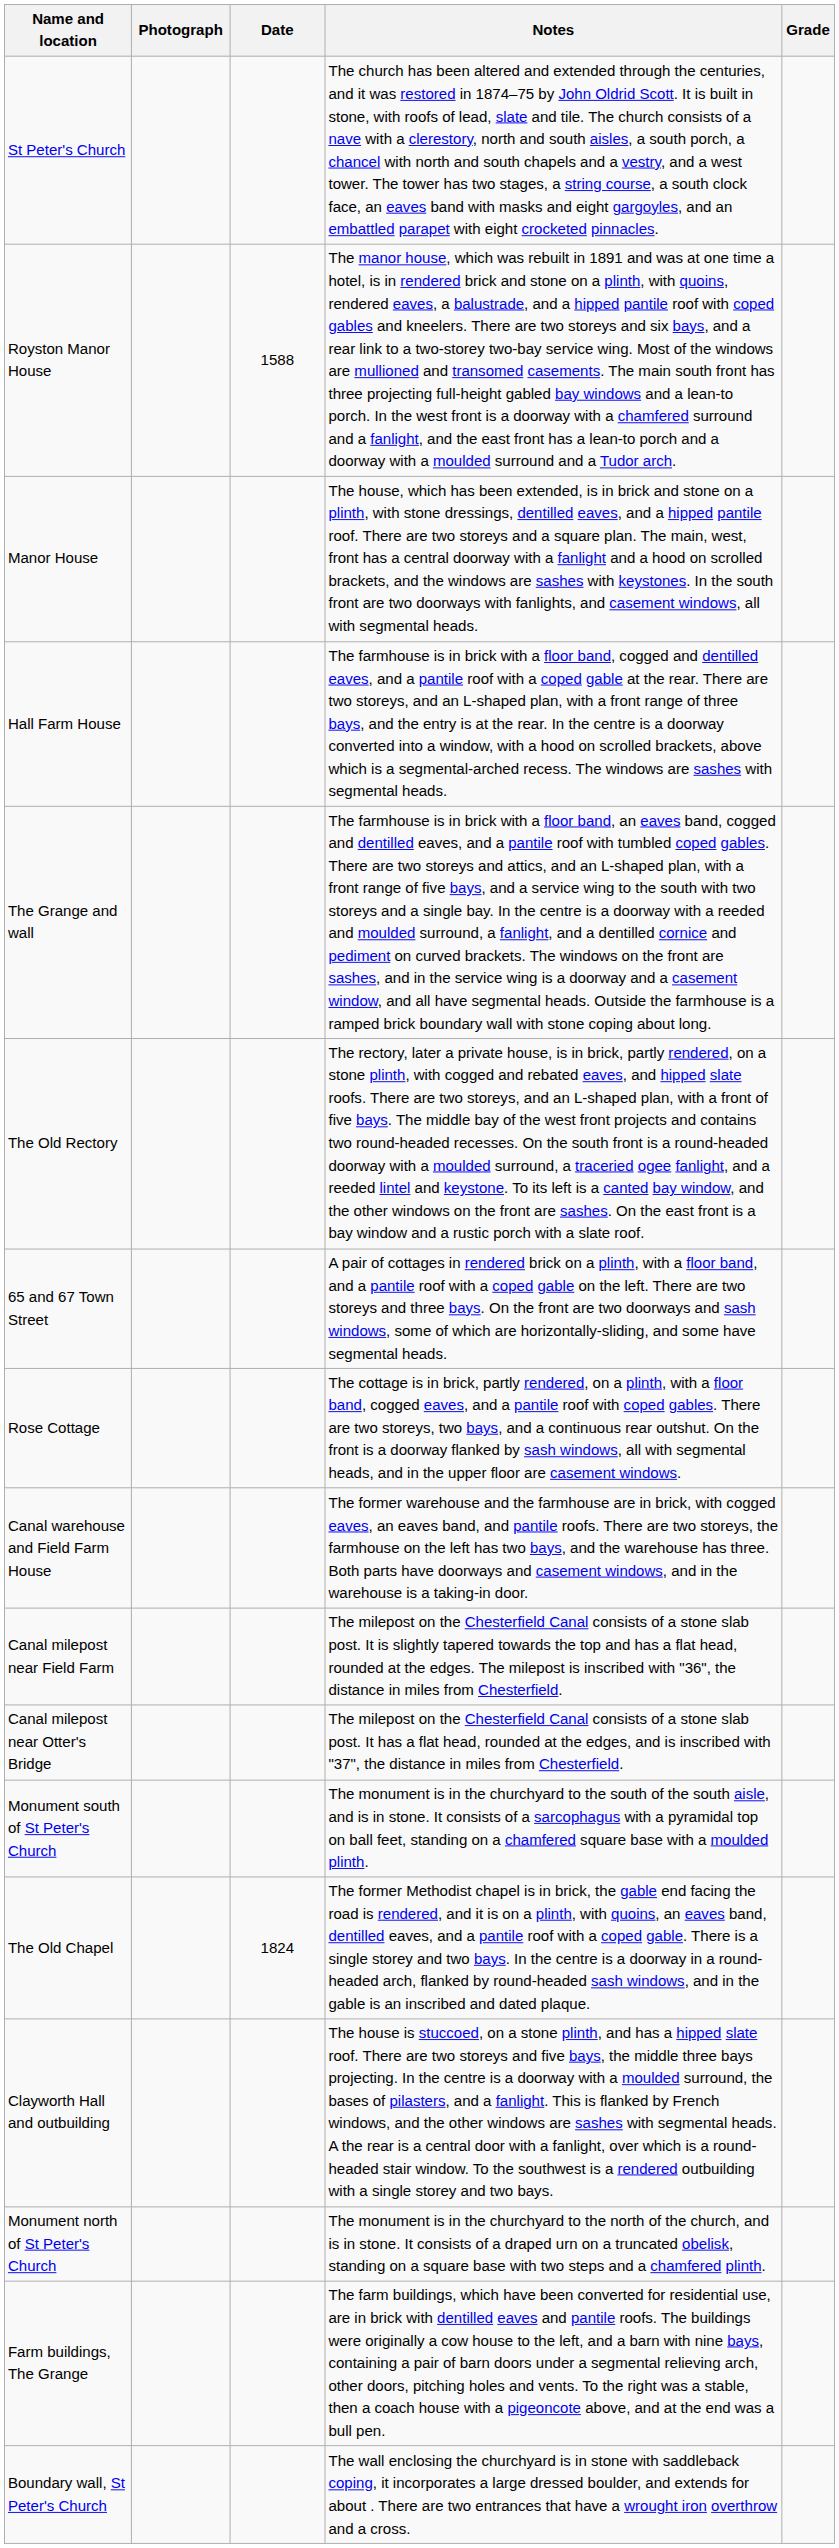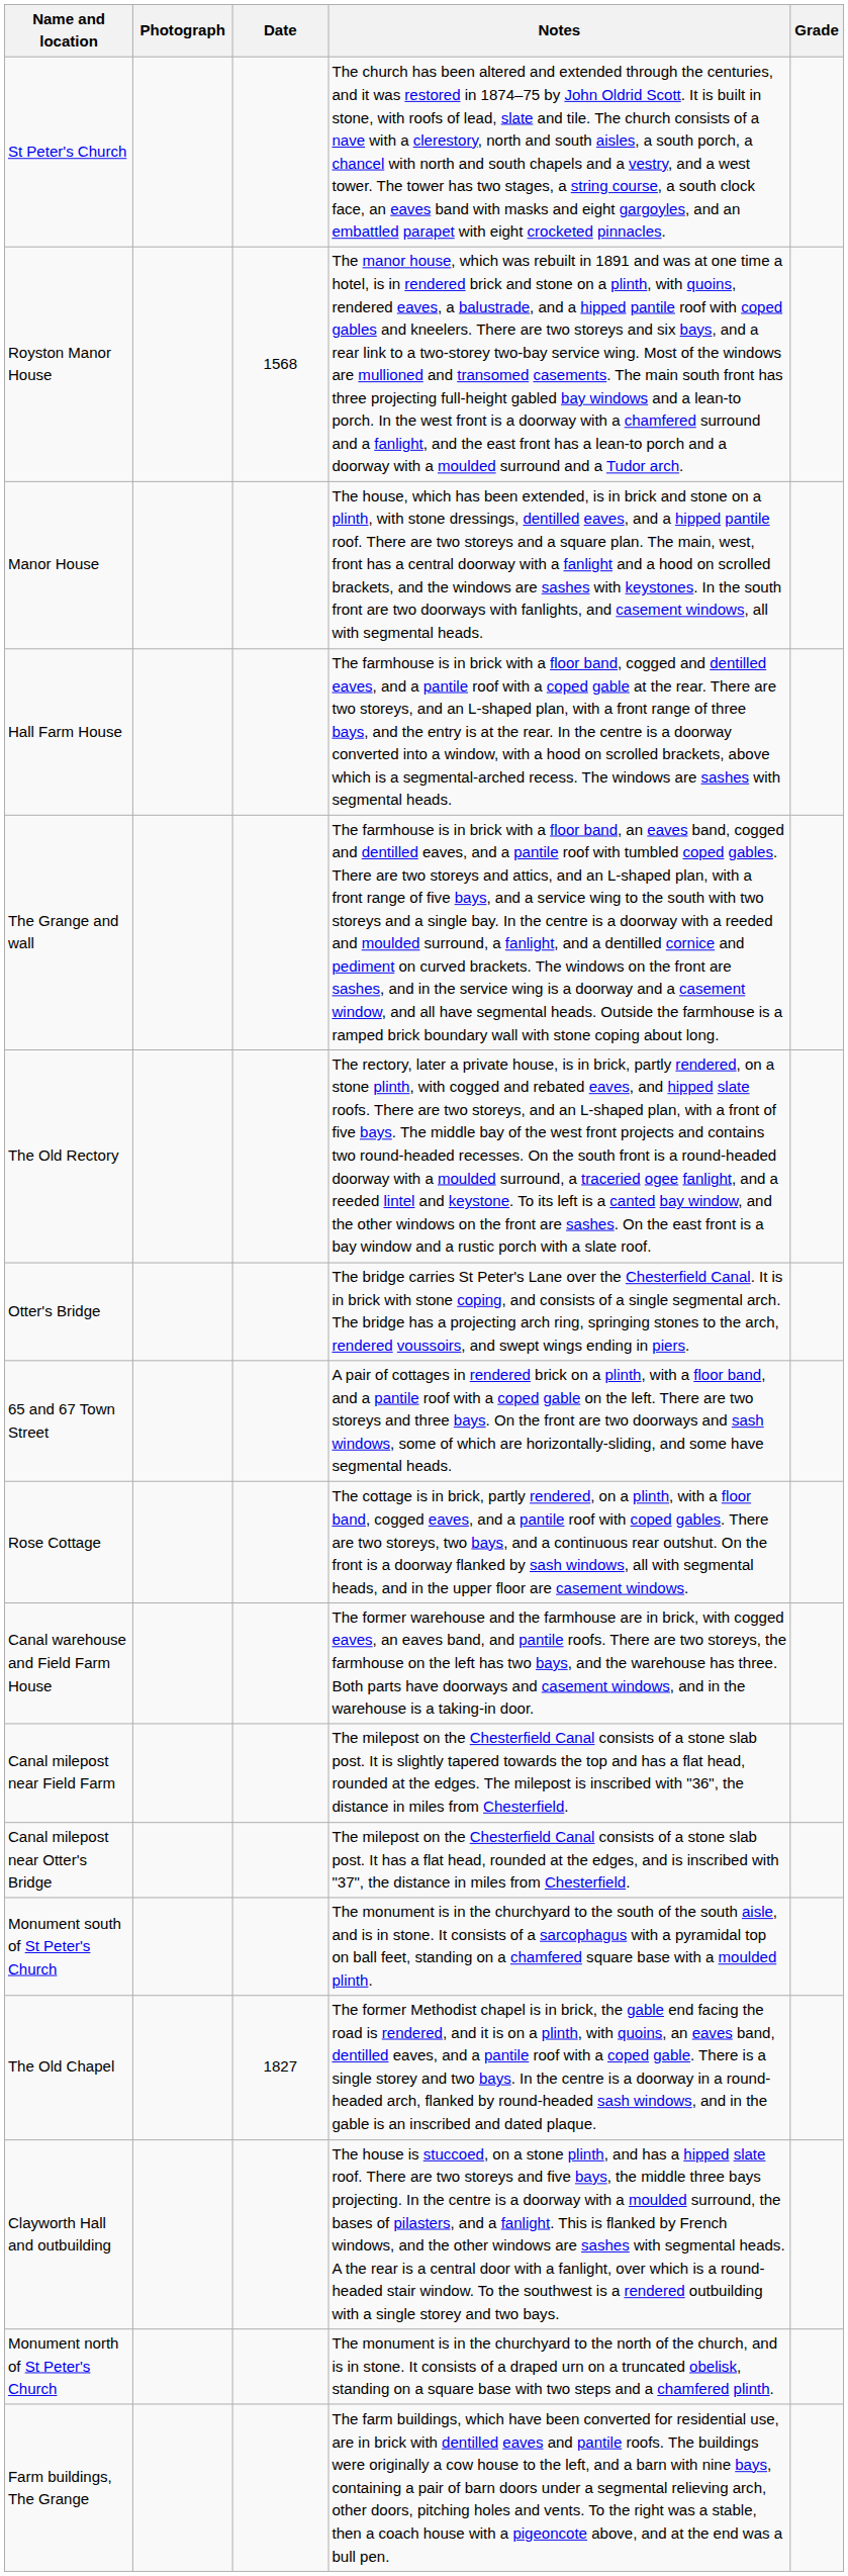Royston Manor House | Date: 1588 -> 1568
+ row: Otter's Bridge | The bridge carries St Peter's Lane over the Chesterfield Canal. It is in brick with stone coping, and consists of a single segmental arch. The bridge has a projecting arch ring, springing stones to the arch, rendered voussoirs, and swept wings ending in piers.
The Old Chapel | Date: 1824 -> 1827
- row: Boundary wall, St Peter's Church | The wall enclosing the churchyard is in stone with saddleback coping, it incorporates a large dressed boulder, and extends for about . There are two entrances that have a wrought iron overthrow and a cross.
